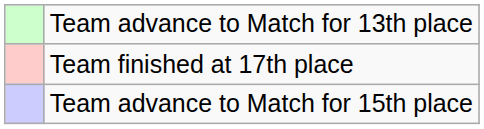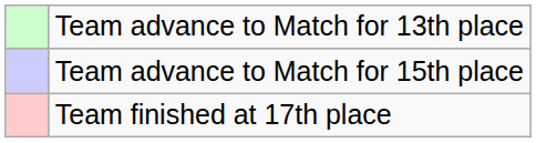rows swapped: Team advance to Match for 15th place <-> Team finished at 17th place
